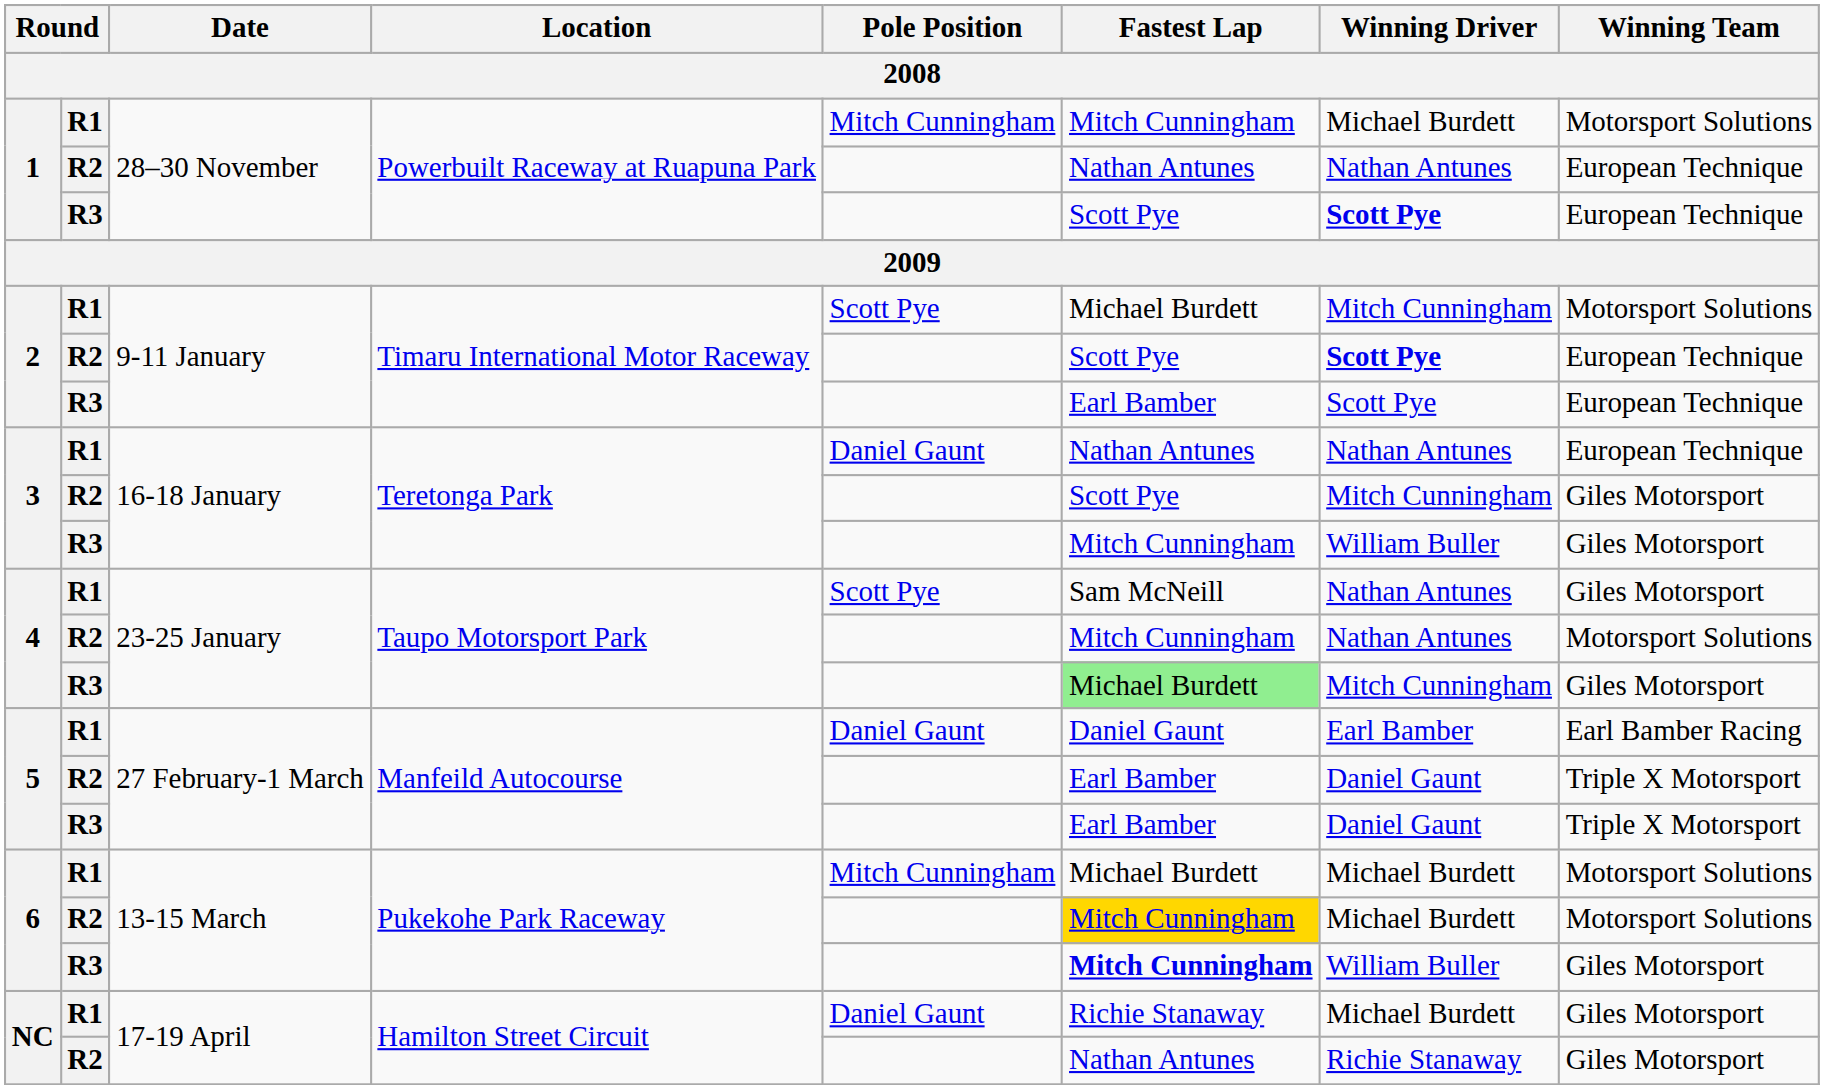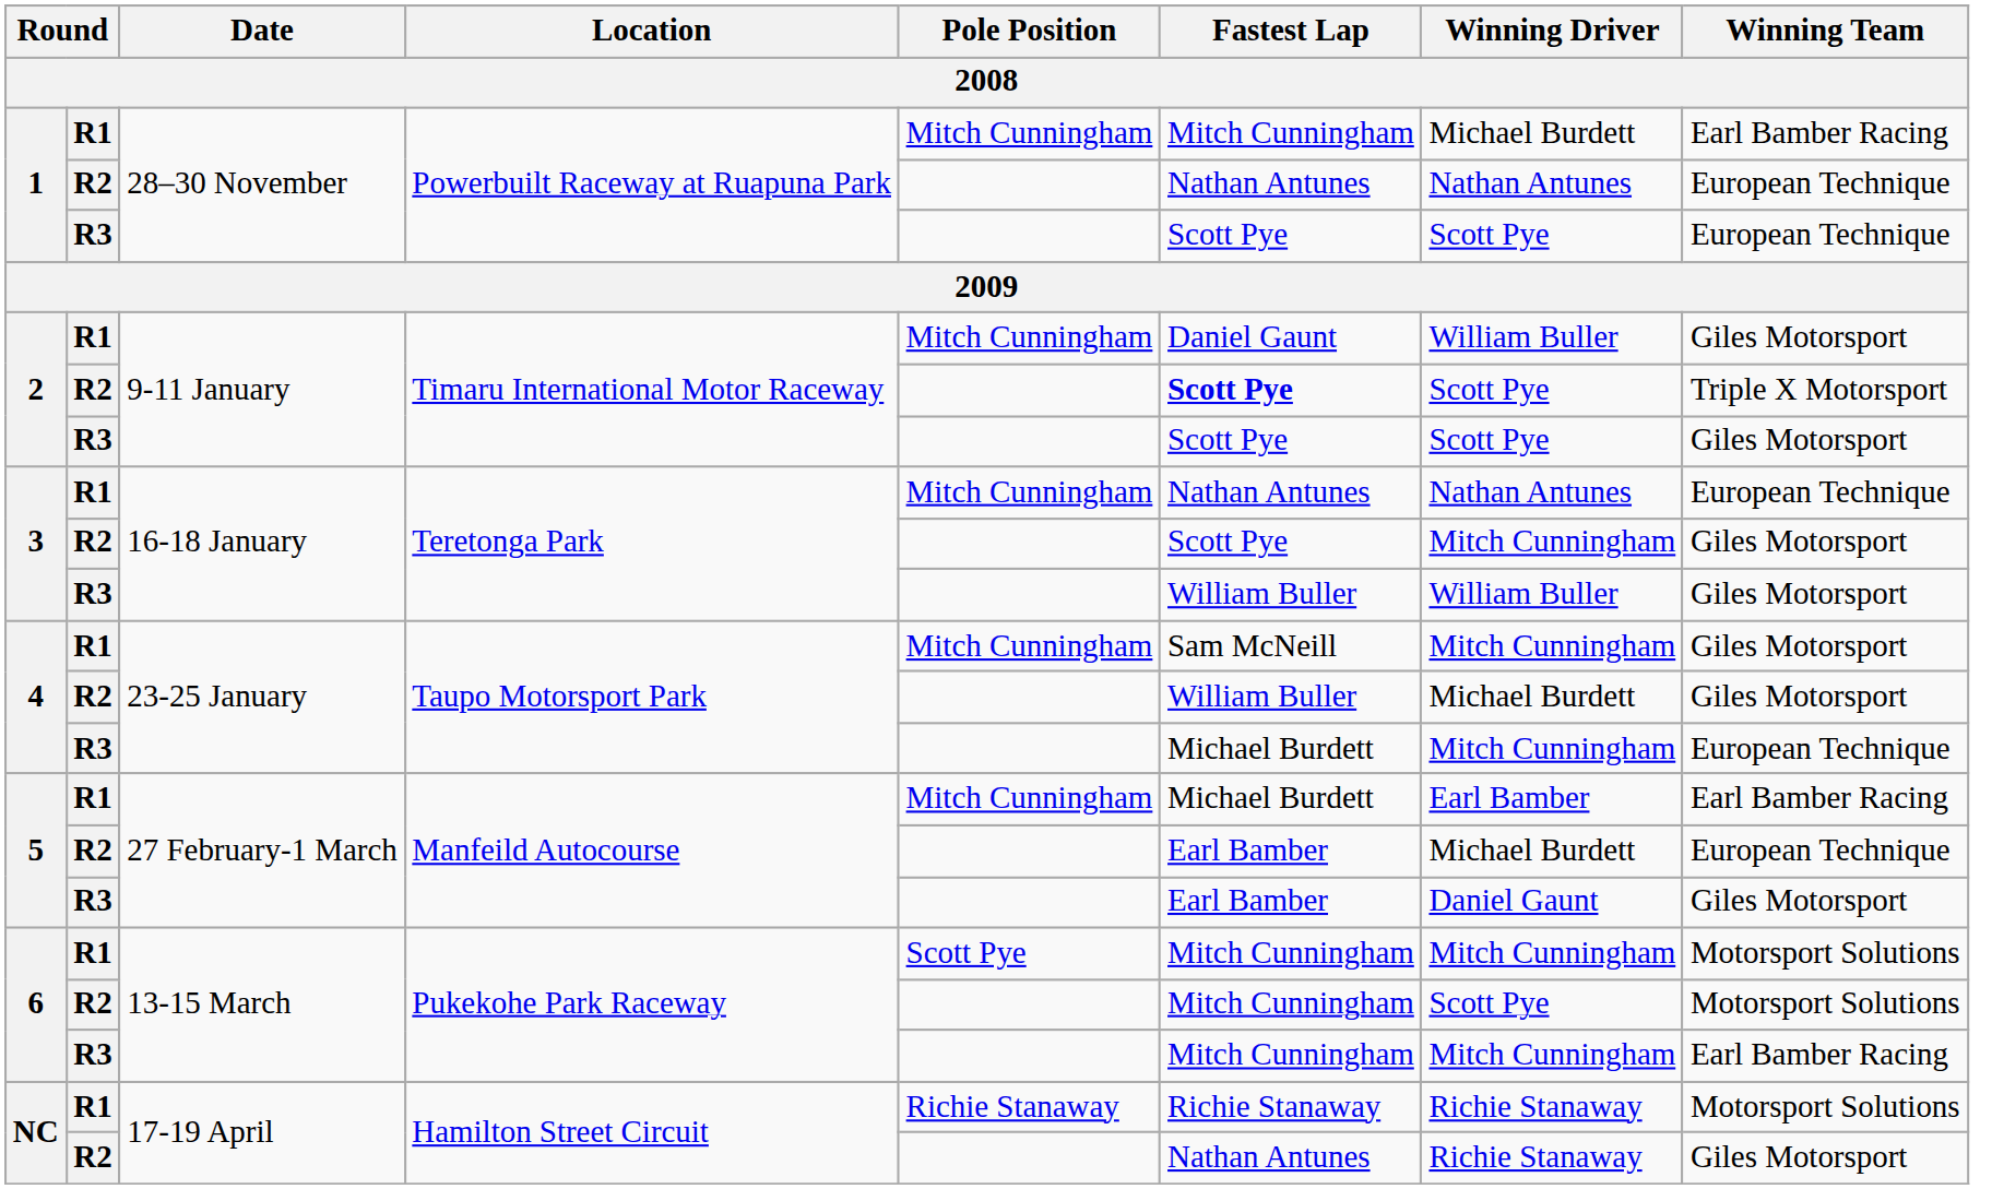1 / R1 | Winning Team: Motorsport Solutions -> Earl Bamber Racing
1 / R3 | Winning Driver: bold -> normal
2 / R1 | Pole Position: Scott Pye -> Mitch Cunningham
2 / R1 | Fastest Lap: Michael Burdett -> Daniel Gaunt
2 / R1 | Winning Driver: Mitch Cunningham -> William Buller
2 / R1 | Winning Team: Motorsport Solutions -> Giles Motorsport
2 / R2 | Fastest Lap: normal -> bold
2 / R2 | Winning Driver: bold -> normal
2 / R2 | Winning Team: European Technique -> Triple X Motorsport
2 / R3 | Fastest Lap: Earl Bamber -> Scott Pye
2 / R3 | Winning Team: European Technique -> Giles Motorsport
3 / R1 | Pole Position: Daniel Gaunt -> Mitch Cunningham
3 / R3 | Fastest Lap: Mitch Cunningham -> William Buller
4 / R1 | Pole Position: Scott Pye -> Mitch Cunningham
4 / R1 | Winning Driver: Nathan Antunes -> Mitch Cunningham
4 / R2 | Fastest Lap: Mitch Cunningham -> William Buller
4 / R2 | Winning Driver: Nathan Antunes -> Michael Burdett
4 / R2 | Winning Team: Motorsport Solutions -> Giles Motorsport
4 / R3 | Fastest Lap: lightgreen background -> no background
4 / R3 | Winning Team: Giles Motorsport -> European Technique
5 / R1 | Pole Position: Daniel Gaunt -> Mitch Cunningham
5 / R1 | Fastest Lap: Daniel Gaunt -> Michael Burdett
5 / R2 | Winning Driver: Daniel Gaunt -> Michael Burdett
5 / R2 | Winning Team: Triple X Motorsport -> European Technique
5 / R3 | Winning Team: Triple X Motorsport -> Giles Motorsport
6 / R1 | Pole Position: Mitch Cunningham -> Scott Pye
6 / R1 | Fastest Lap: Michael Burdett -> Mitch Cunningham
6 / R1 | Winning Driver: Michael Burdett -> Mitch Cunningham
6 / R2 | Fastest Lap: gold background -> no background
6 / R2 | Winning Driver: Michael Burdett -> Scott Pye
6 / R3 | Fastest Lap: bold -> normal
6 / R3 | Winning Driver: William Buller -> Mitch Cunningham
6 / R3 | Winning Team: Giles Motorsport -> Earl Bamber Racing
NC / R1 | Pole Position: Daniel Gaunt -> Richie Stanaway
NC / R1 | Winning Driver: Michael Burdett -> Richie Stanaway
NC / R1 | Winning Team: Giles Motorsport -> Motorsport Solutions
